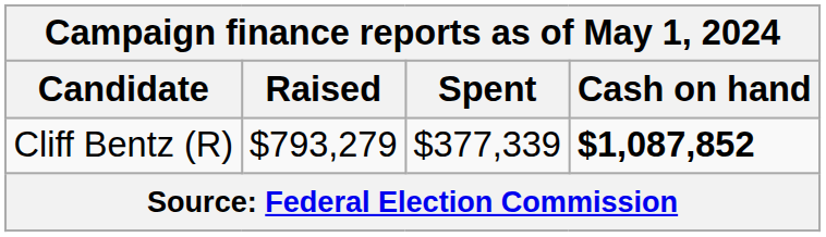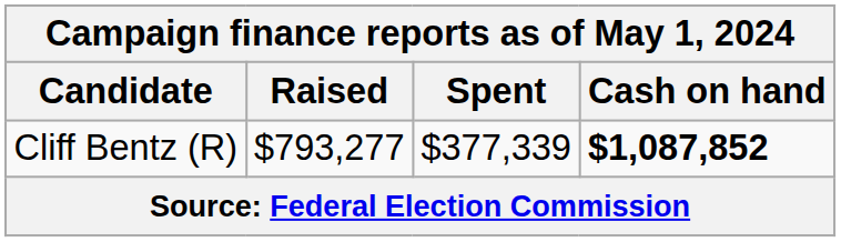Cliff Bentz (R) | Raised: $793,279 -> $793,277
